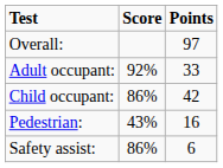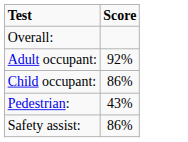- column: Points | 97 | 33 | 42 | 16 | 6
